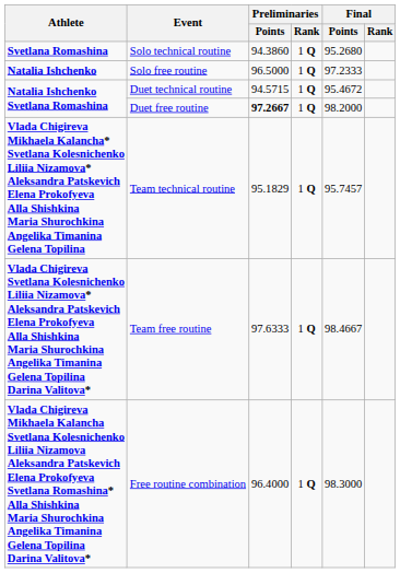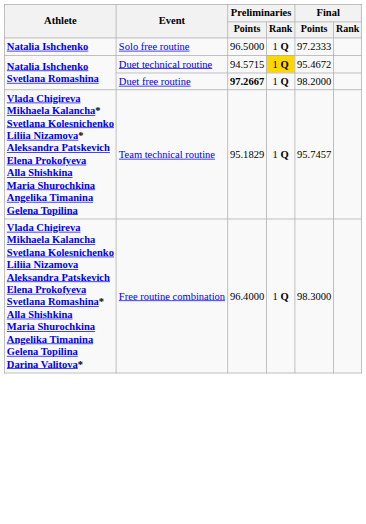- row: Svetlana Romashina | Solo technical routine | 94.3860 | 1 Q | 95.2680
Duet technical routine | Preliminaries / Rank: no background -> gold background
- row: Vlada Chigireva Svetlana Kolesnichenko Liliia Nizamova* Aleksandra Patskevich Elena Prokofyeva Alla Shishkina Maria Shurochkina Angelika Timanina Gelena Topilina Darina Valitova* | Team free routine | 97.6333 | 1 Q | 98.4667
